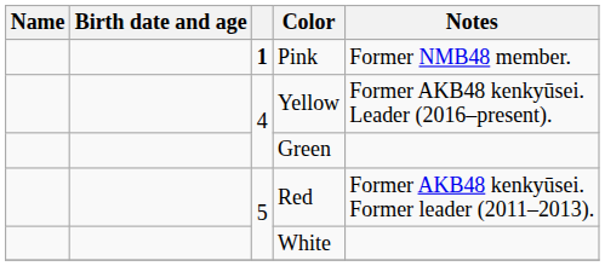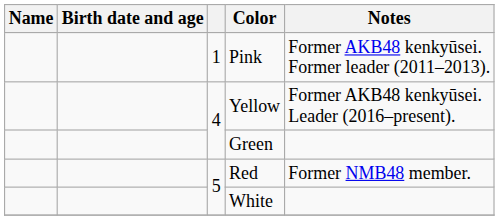Pink | column 3: bold -> normal
Pink | Notes: Former NMB48 member. -> Former AKB48 kenkyūsei. Former leader (2011–2013).
Red | Notes: Former AKB48 kenkyūsei. Former leader (2011–2013). -> Former NMB48 member.
